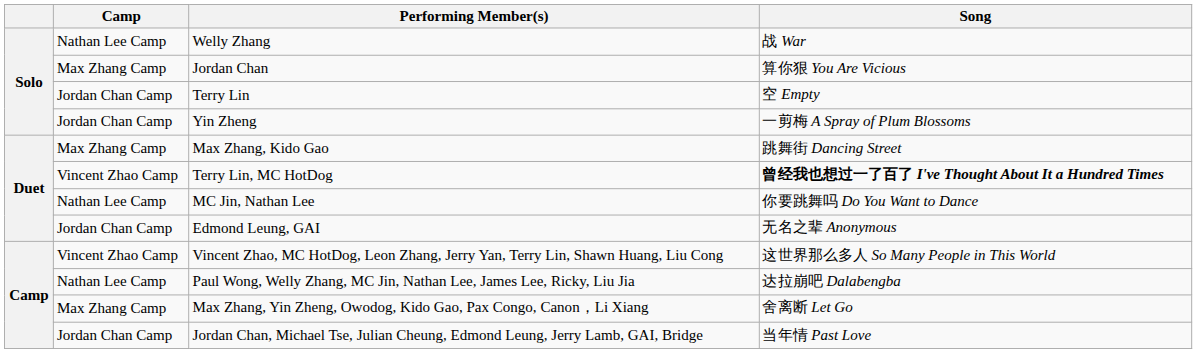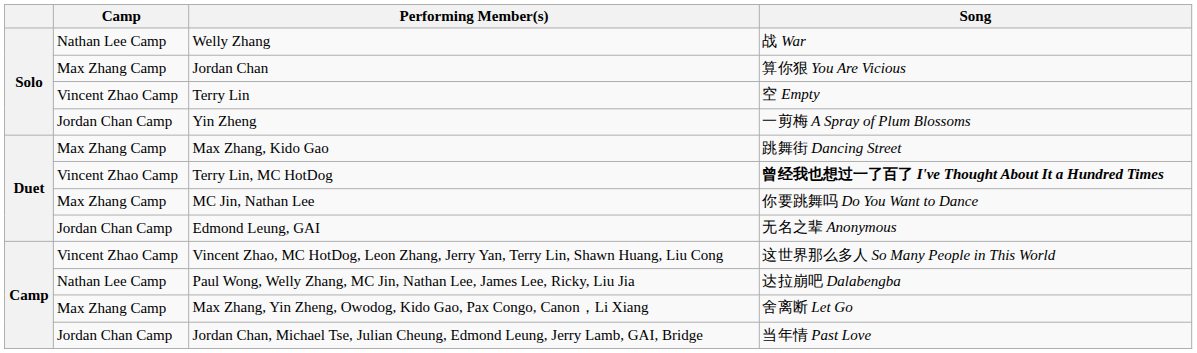Terry Lin | Camp: Jordan Chan Camp -> Vincent Zhao Camp
MC Jin, Nathan Lee | Camp: Nathan Lee Camp -> Max Zhang Camp
